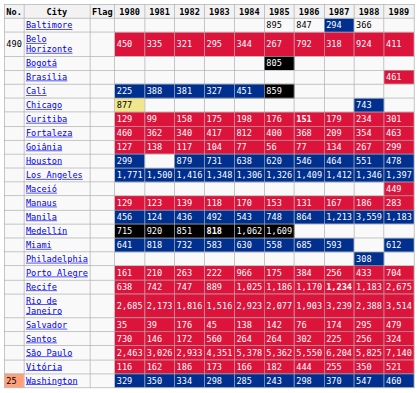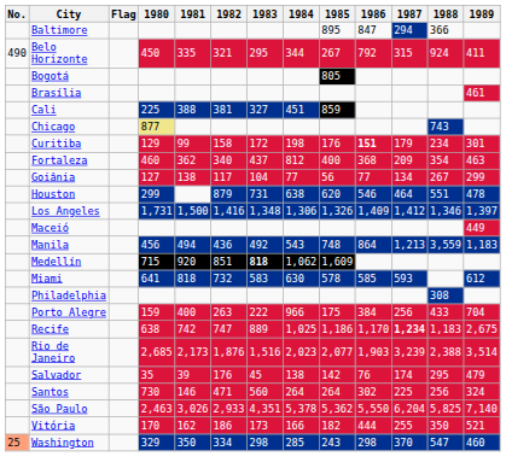Belo Horizonte | 1987: 318 -> 315
Curitiba | 1983: 175 -> 172
Fortaleza | 1983: 417 -> 437
Los Angeles | 1980: 1,771 -> 1,731
- row: Manaus | 129 | 123 | 139 | 118 | 170 | 153 | 131 | 167 | 186 | 283
Manila | 1981: 124 -> 494
Miami | 1985: 558 -> 578
Miami | 1986: 685 -> 585
Porto Alegre | 1980: 161 -> 159
Porto Alegre | 1981: 210 -> 400
Rio de Janeiro | 1982: 1,816 -> 1,876
Rio de Janeiro | 1984: 2,923 -> 2,023
Santos | 1982: 172 -> 471
Vitória | 1980: 116 -> 170
